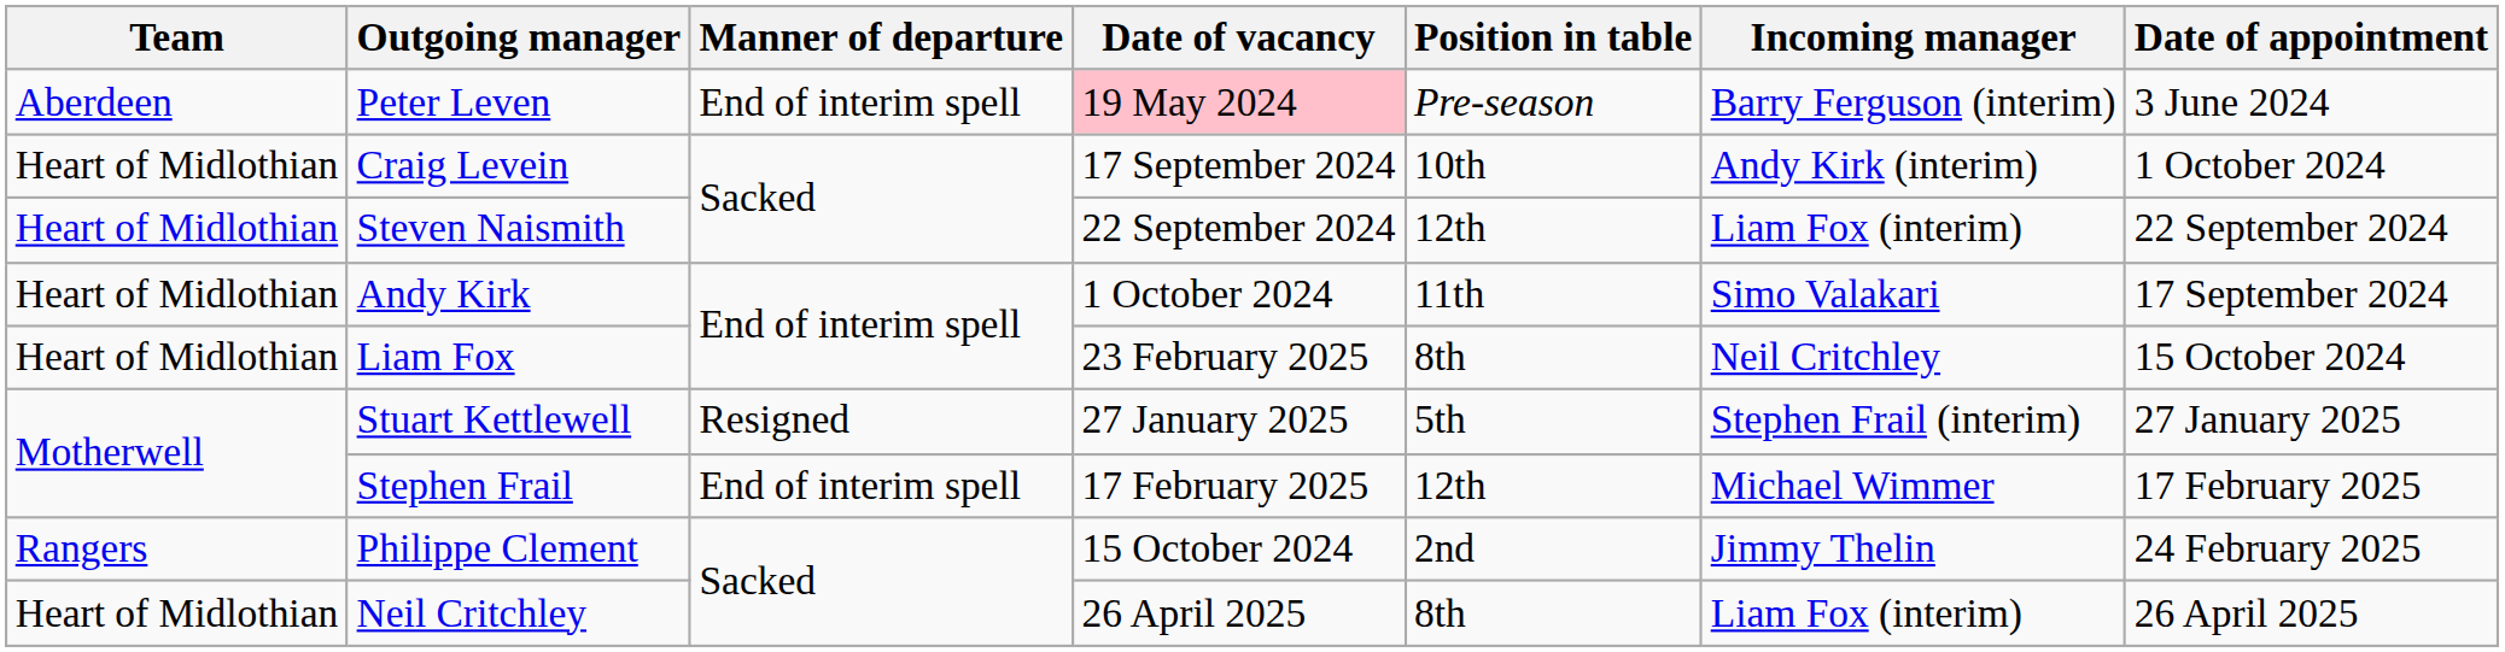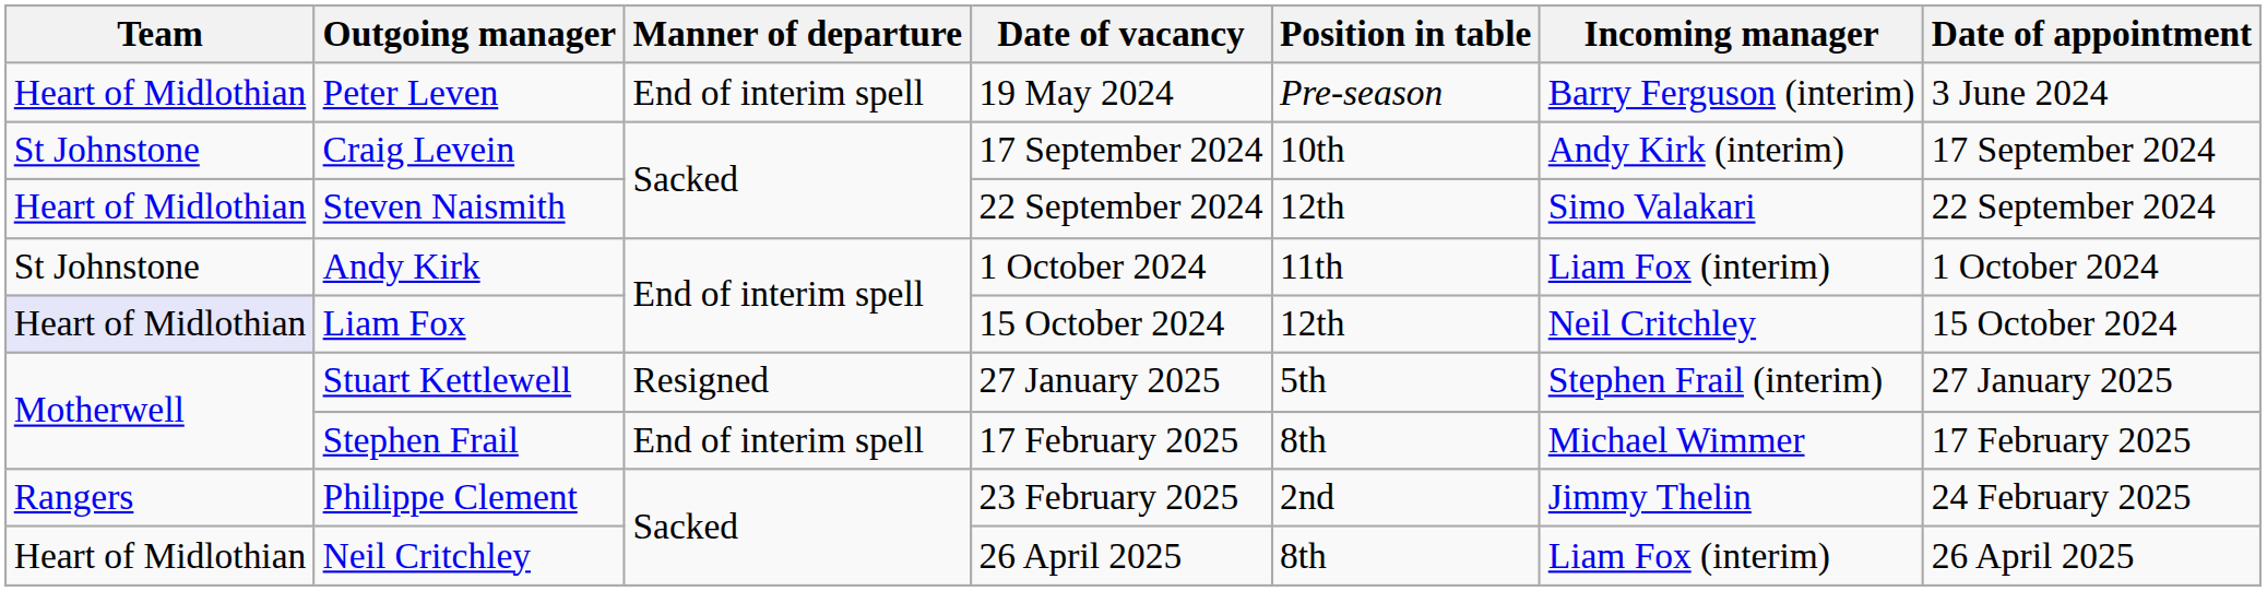Peter Leven | Team: Aberdeen -> Heart of Midlothian
Peter Leven | Date of vacancy: pink background -> no background
Craig Levein | Team: Heart of Midlothian -> St Johnstone
Craig Levein | Date of appointment: 1 October 2024 -> 17 September 2024
Steven Naismith | Incoming manager: Liam Fox (interim) -> Simo Valakari
Andy Kirk | Team: Heart of Midlothian -> St Johnstone
Andy Kirk | Incoming manager: Simo Valakari -> Liam Fox (interim)
Andy Kirk | Date of appointment: 17 September 2024 -> 1 October 2024
Liam Fox | Team: no background -> lavender background
Liam Fox | Date of vacancy: 23 February 2025 -> 15 October 2024
Liam Fox | Position in table: 8th -> 12th
Stephen Frail | Position in table: 12th -> 8th
Philippe Clement | Date of vacancy: 15 October 2024 -> 23 February 2025
